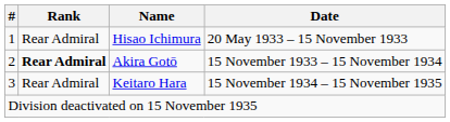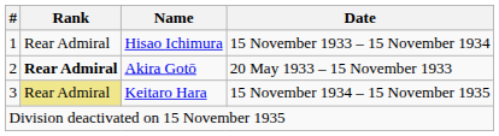Hisao Ichimura | Date: 20 May 1933 – 15 November 1933 -> 15 November 1933 – 15 November 1934
Akira Gotō | Date: 15 November 1933 – 15 November 1934 -> 20 May 1933 – 15 November 1933
Keitaro Hara | Rank: no background -> khaki background
